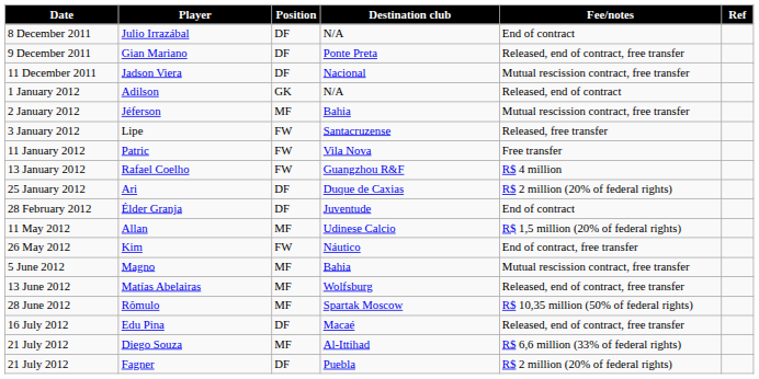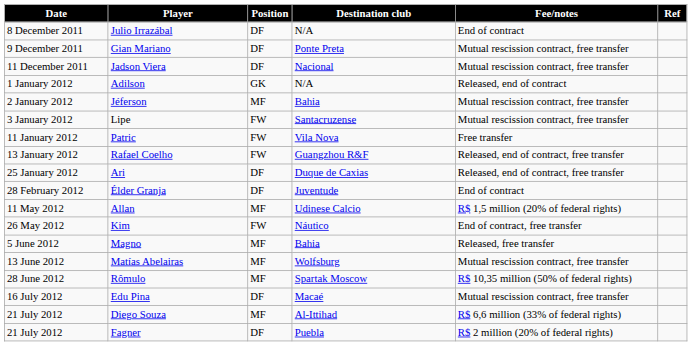Gian Mariano | Fee/notes: Released, end of contract, free transfer -> Mutual rescission contract, free transfer
Lipe | Fee/notes: Released, free transfer -> Mutual rescission contract, free transfer
Rafael Coelho | Fee/notes: R$ 4 million -> Released, end of contract, free transfer
Ari | Fee/notes: R$ 2 million (20% of federal rights) -> Released, end of contract, free transfer
Magno | Fee/notes: Mutual rescission contract, free transfer -> Released, free transfer
Matías Abelairas | Fee/notes: Released, end of contract, free transfer -> Mutual rescission contract, free transfer
Edu Pina | Fee/notes: Released, end of contract, free transfer -> Mutual rescission contract, free transfer
